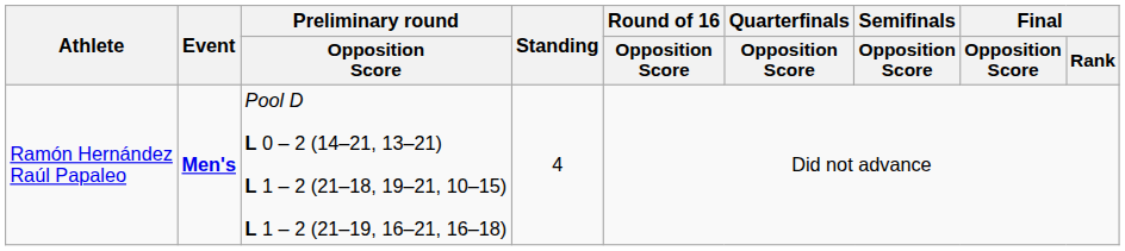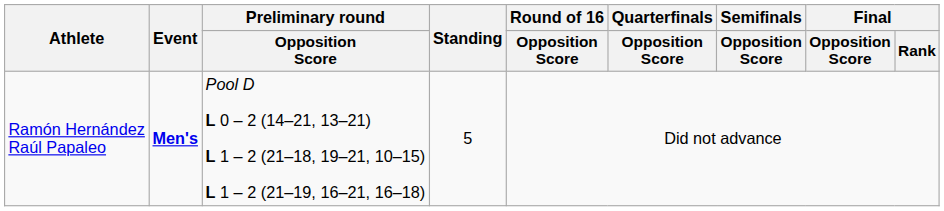Ramón Hernández Raúl Papaleo | Standing: 4 -> 5
